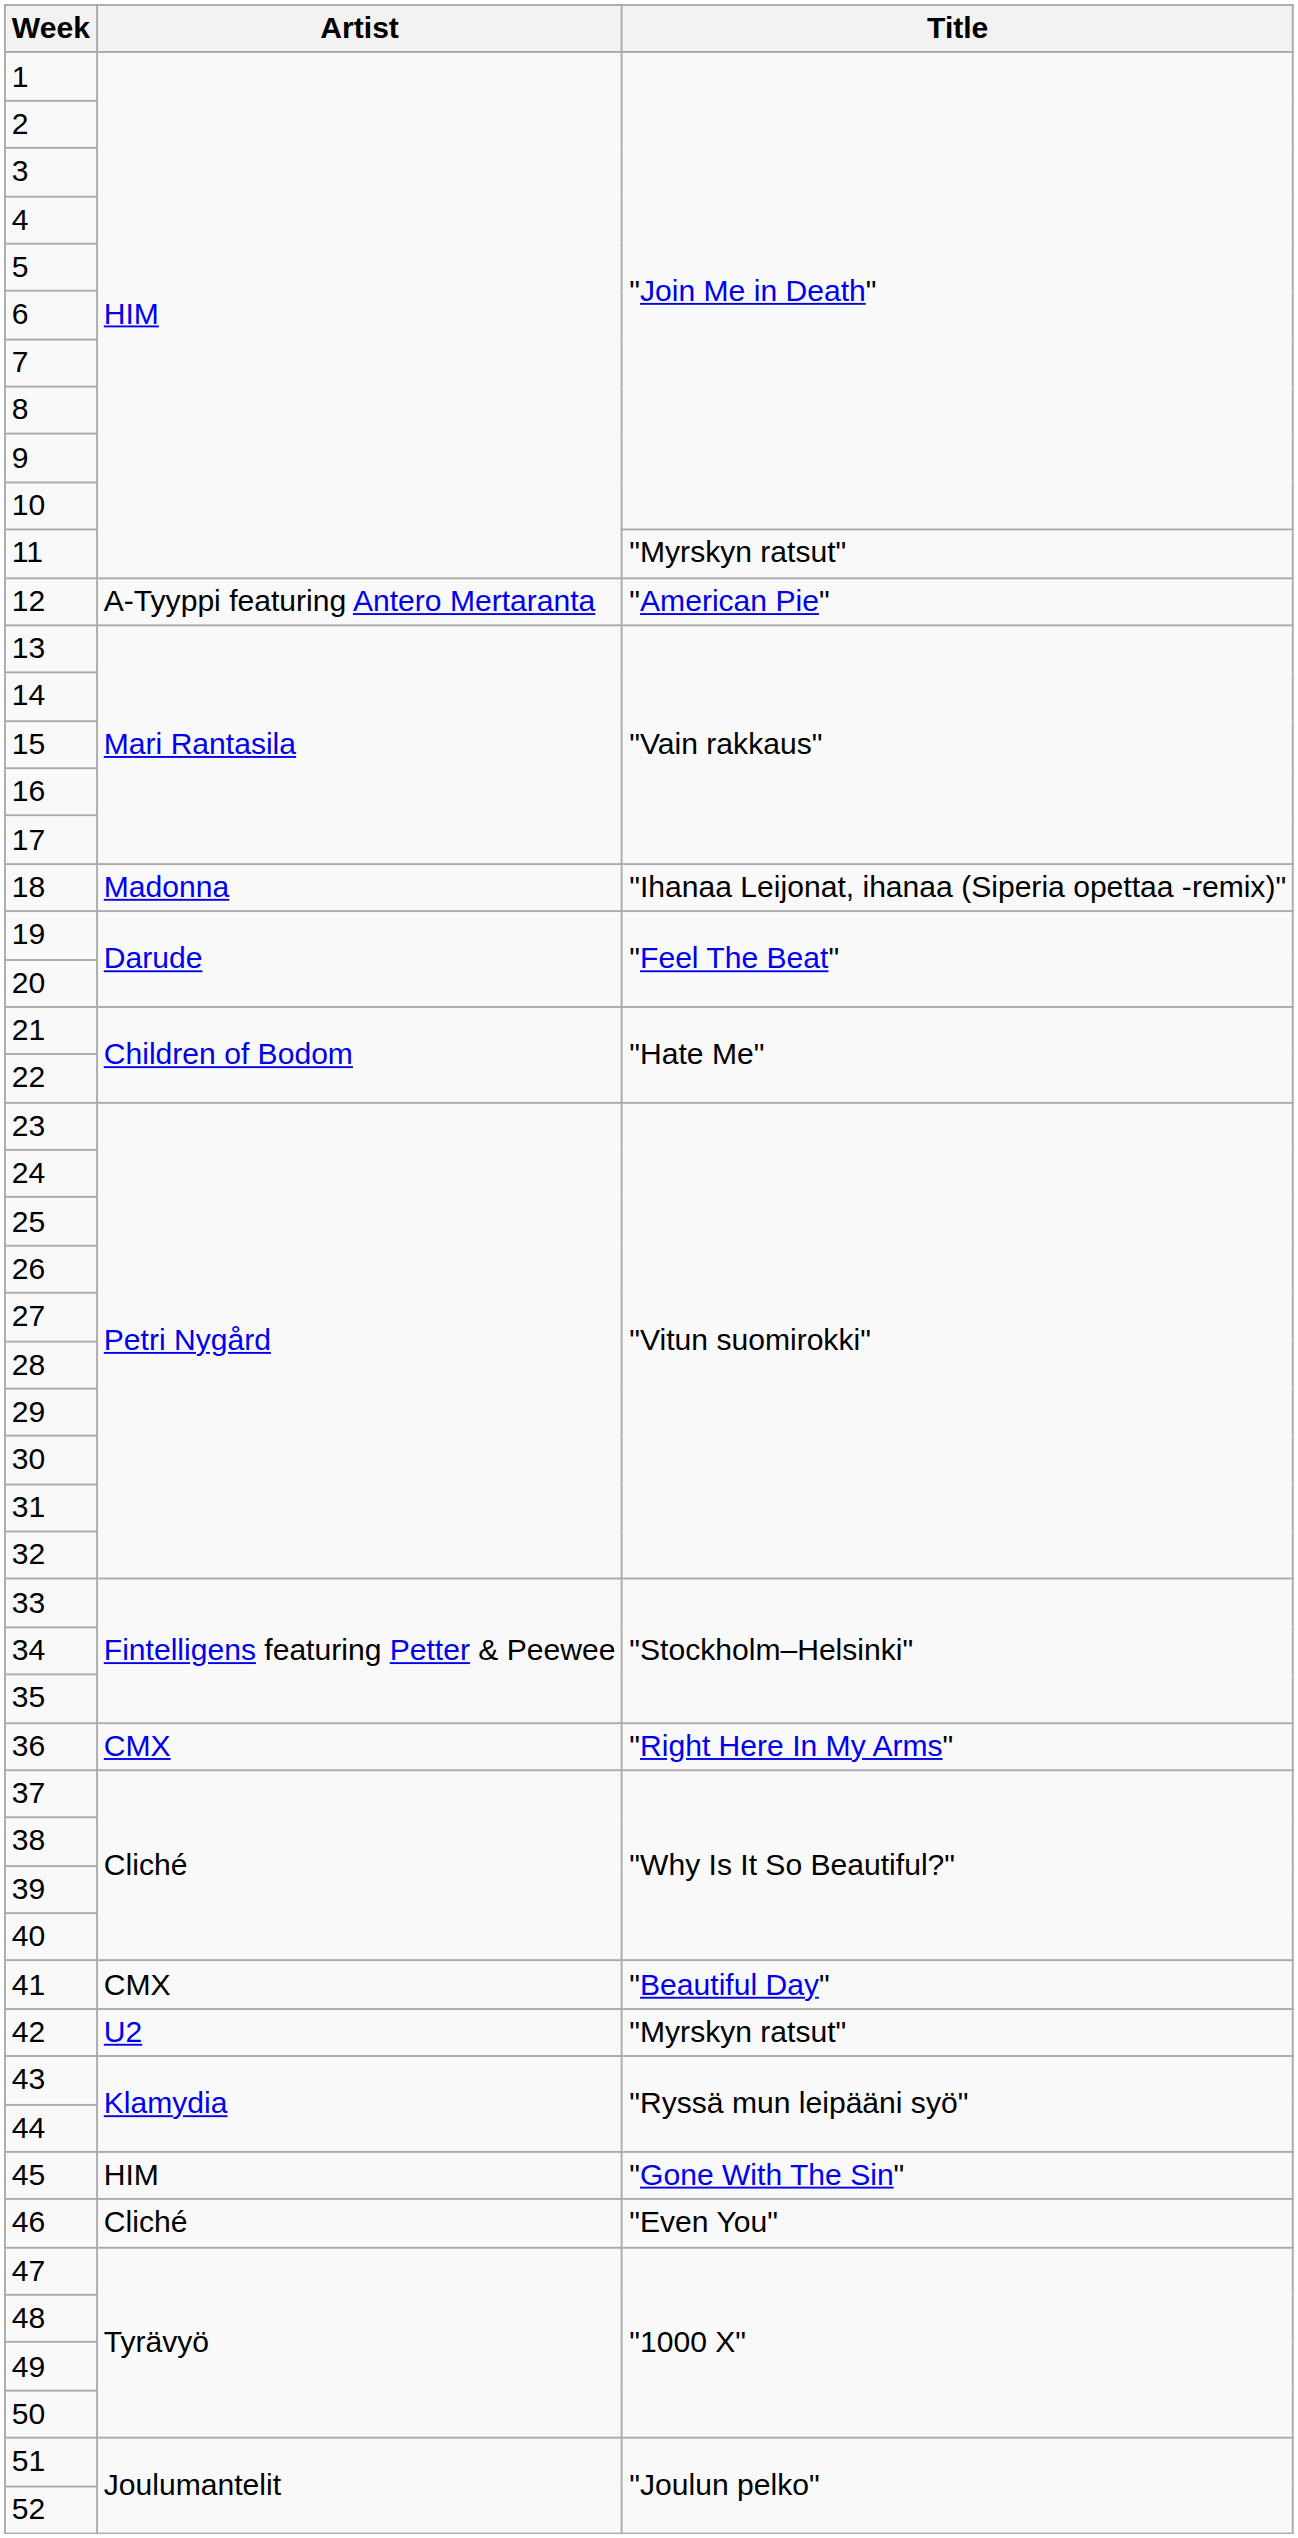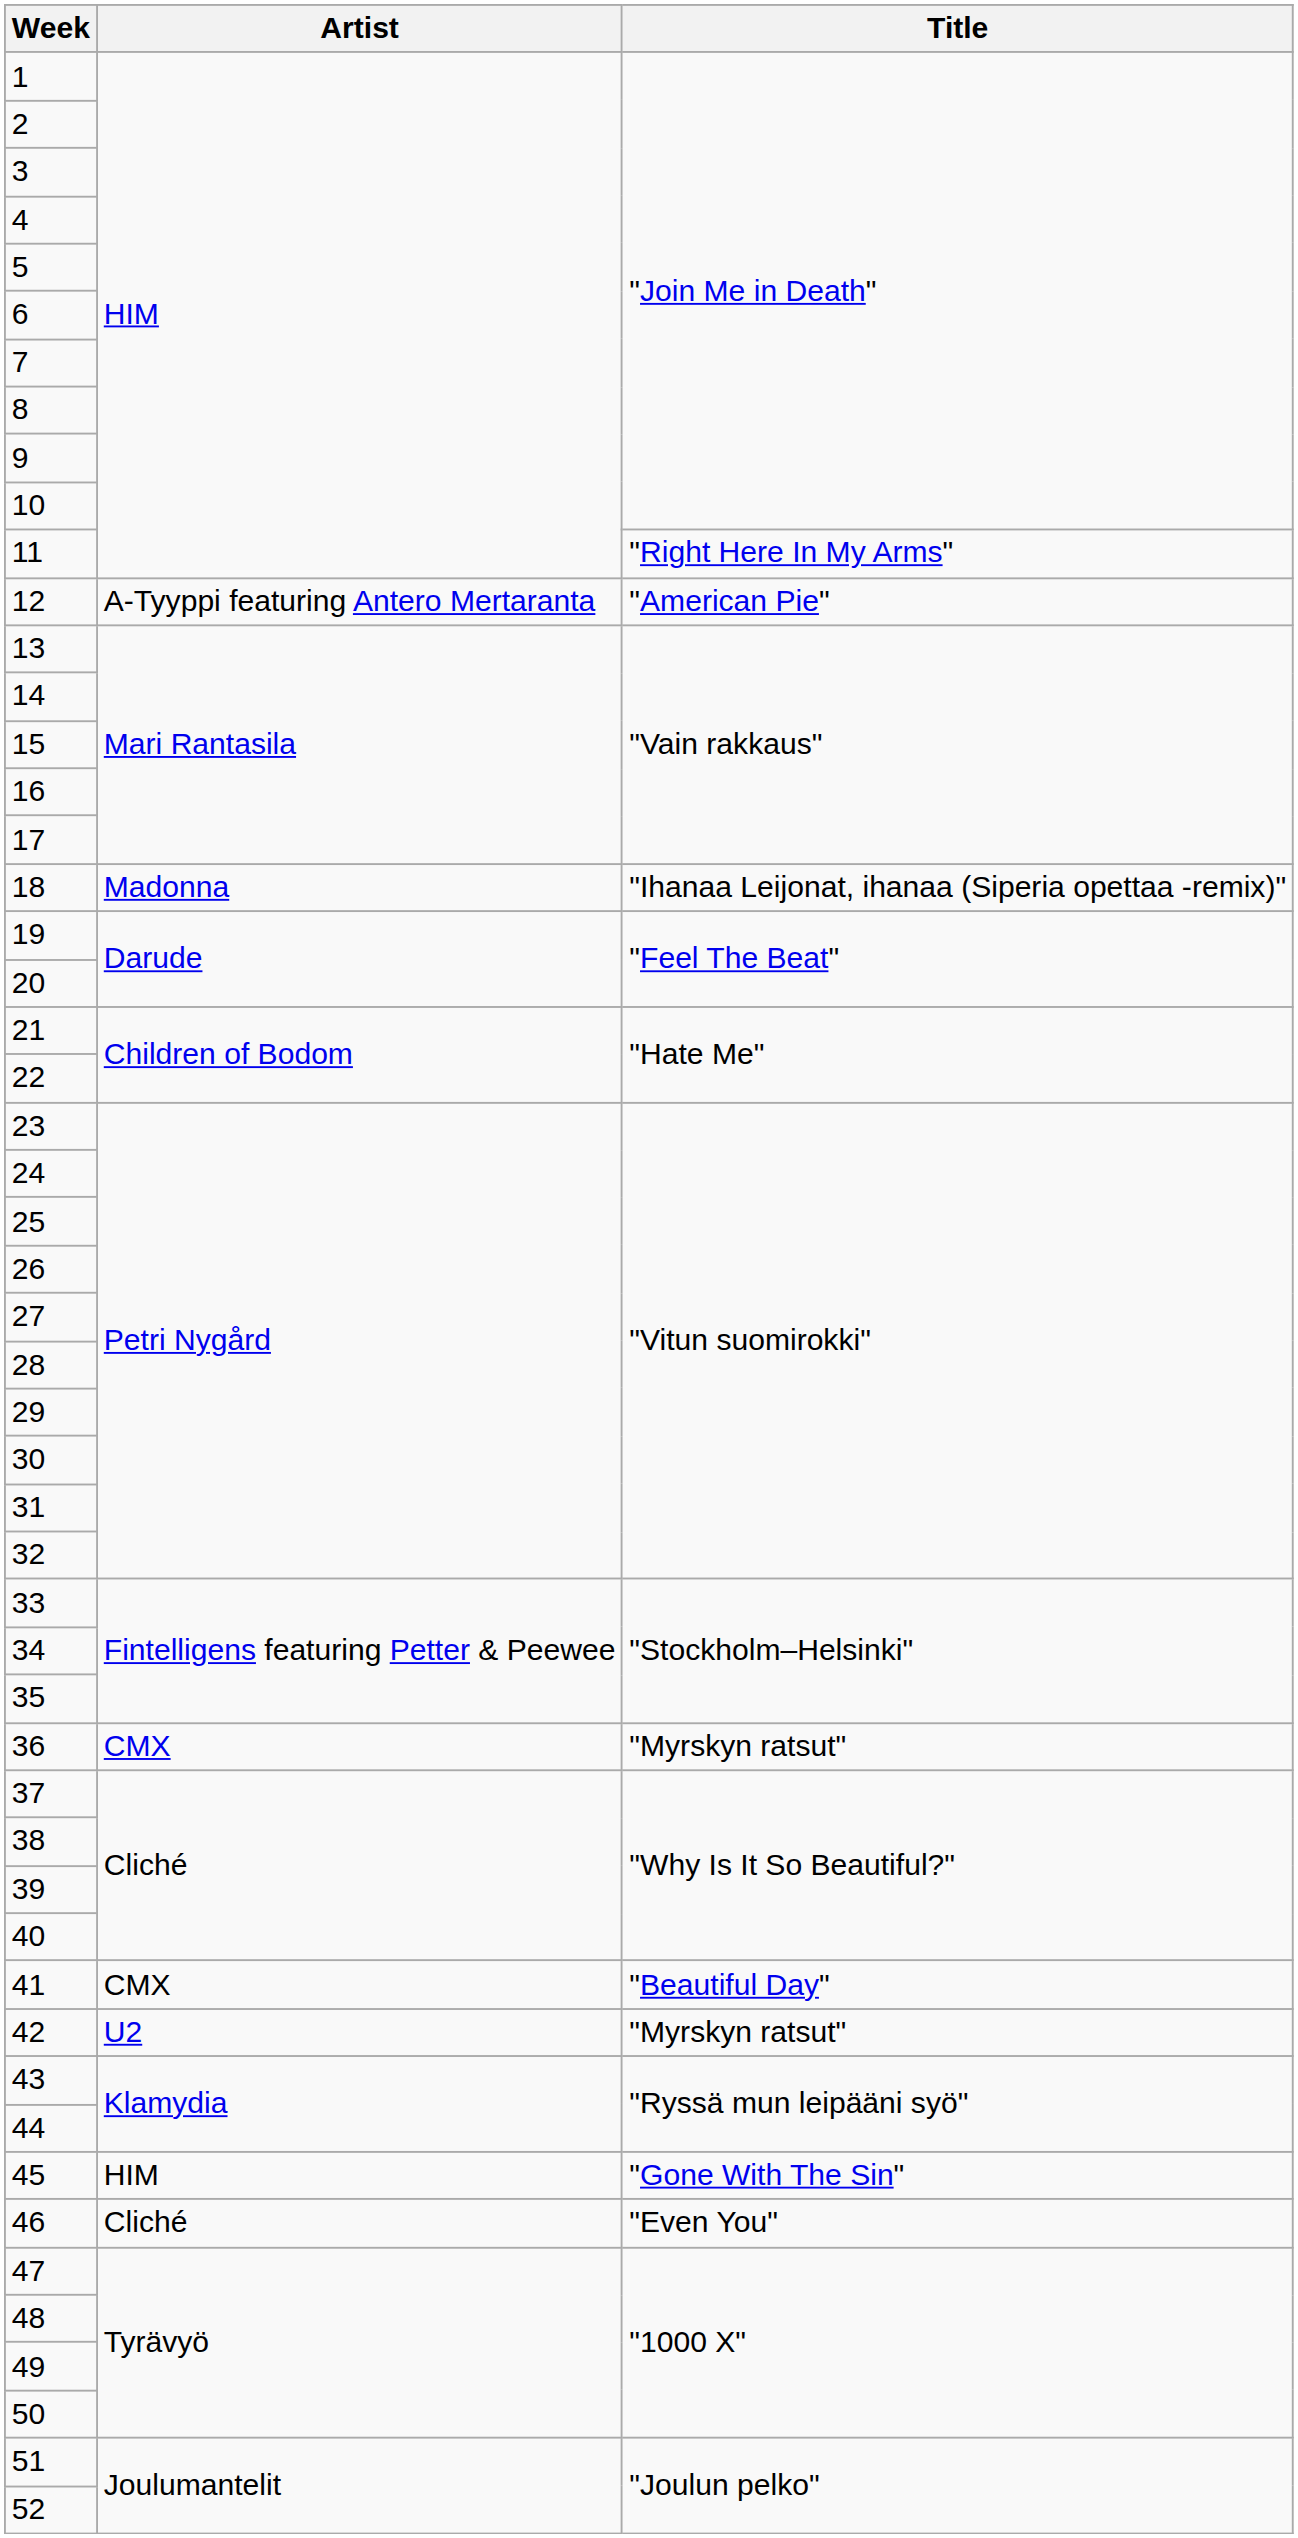11 | Title: "Myrskyn ratsut" -> "Right Here In My Arms"
36 | Title: "Right Here In My Arms" -> "Myrskyn ratsut"
